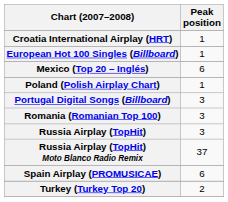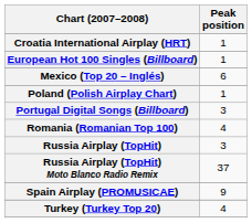Romania (Romanian Top 100) | Peak position: 3 -> 4
Spain Airplay (PROMUSICAE) | Peak position: 6 -> 9
Turkey (Turkey Top 20) | Peak position: 2 -> 4
